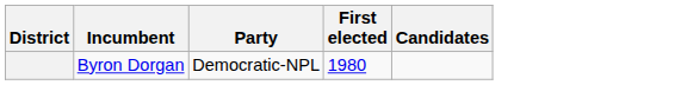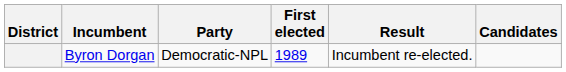+ column: Result | Incumbent re-elected.
Byron Dorgan | First elected: 1980 -> 1989
